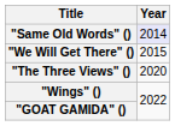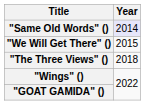"The Three Views" () | Year: 2020 -> 2018
